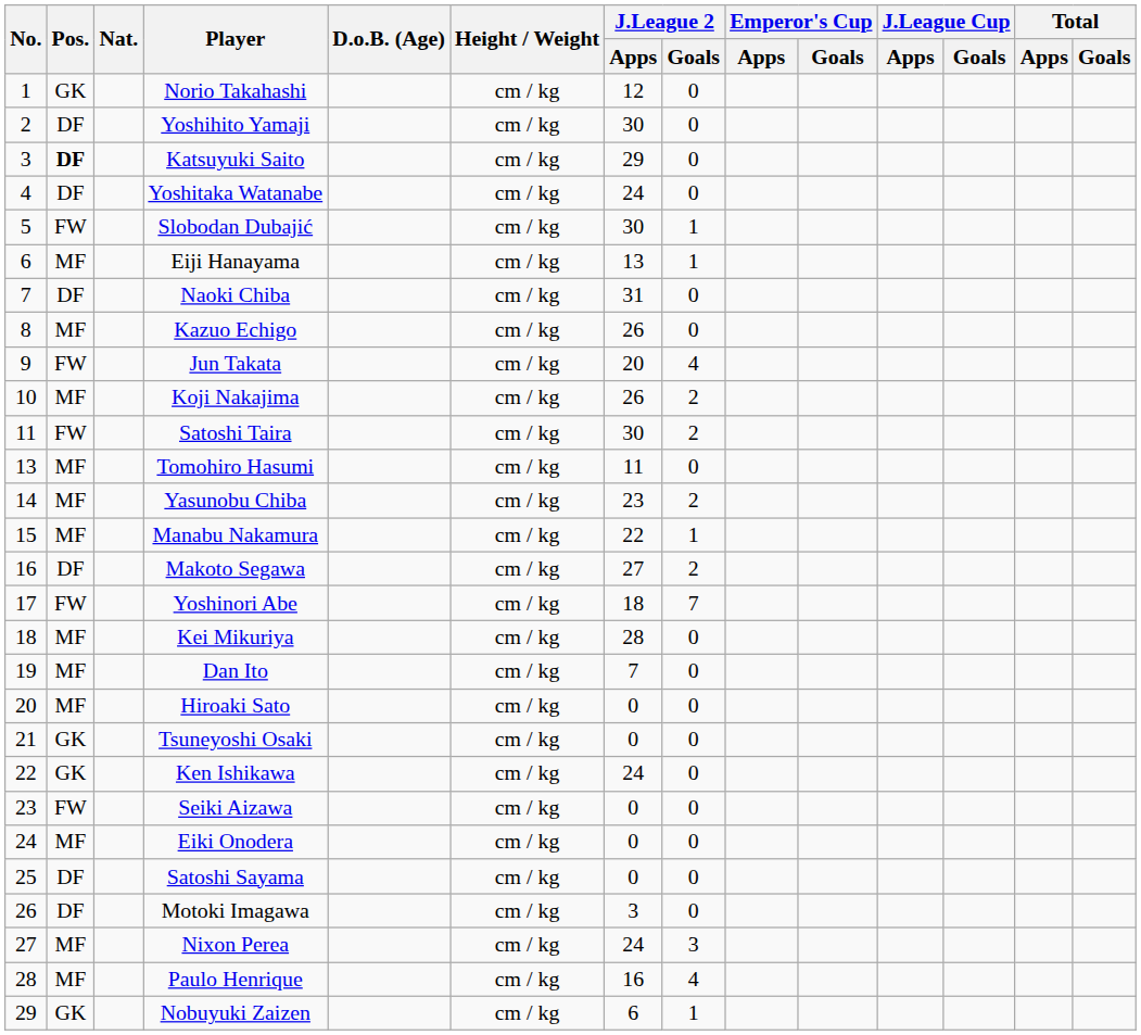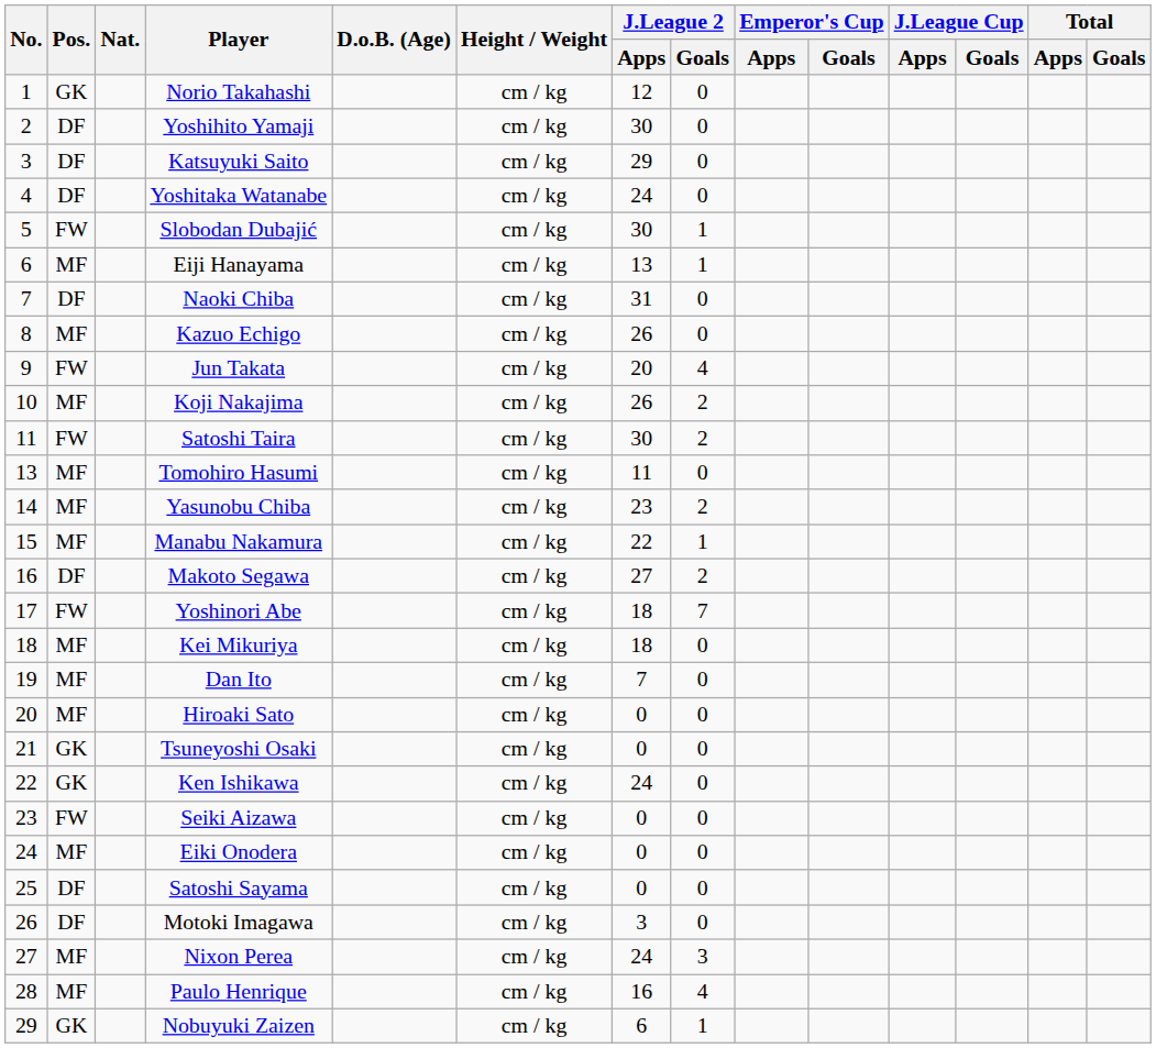Katsuyuki Saito | Pos.: bold -> normal
Kei Mikuriya | J.League 2 / Apps: 28 -> 18
